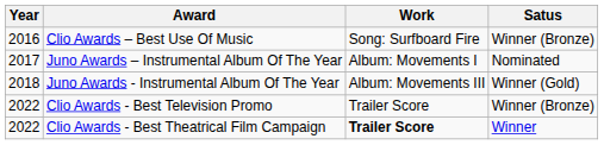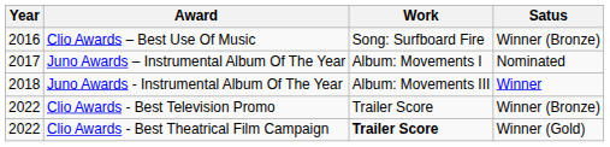Juno Awards - Instrumental Album Of The Year | Satus: Winner (Gold) -> Winner
Clio Awards - Best Theatrical Film Campaign | Satus: Winner -> Winner (Gold)
